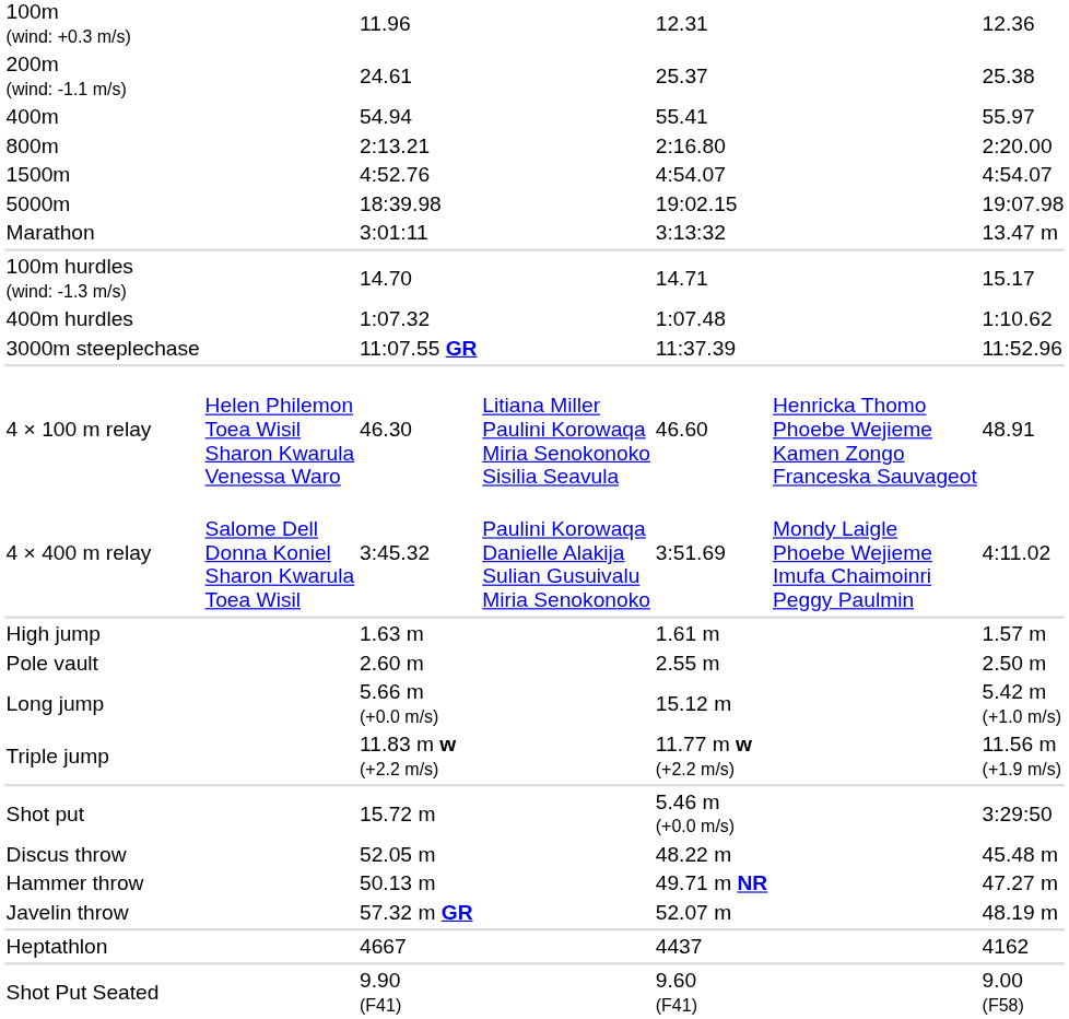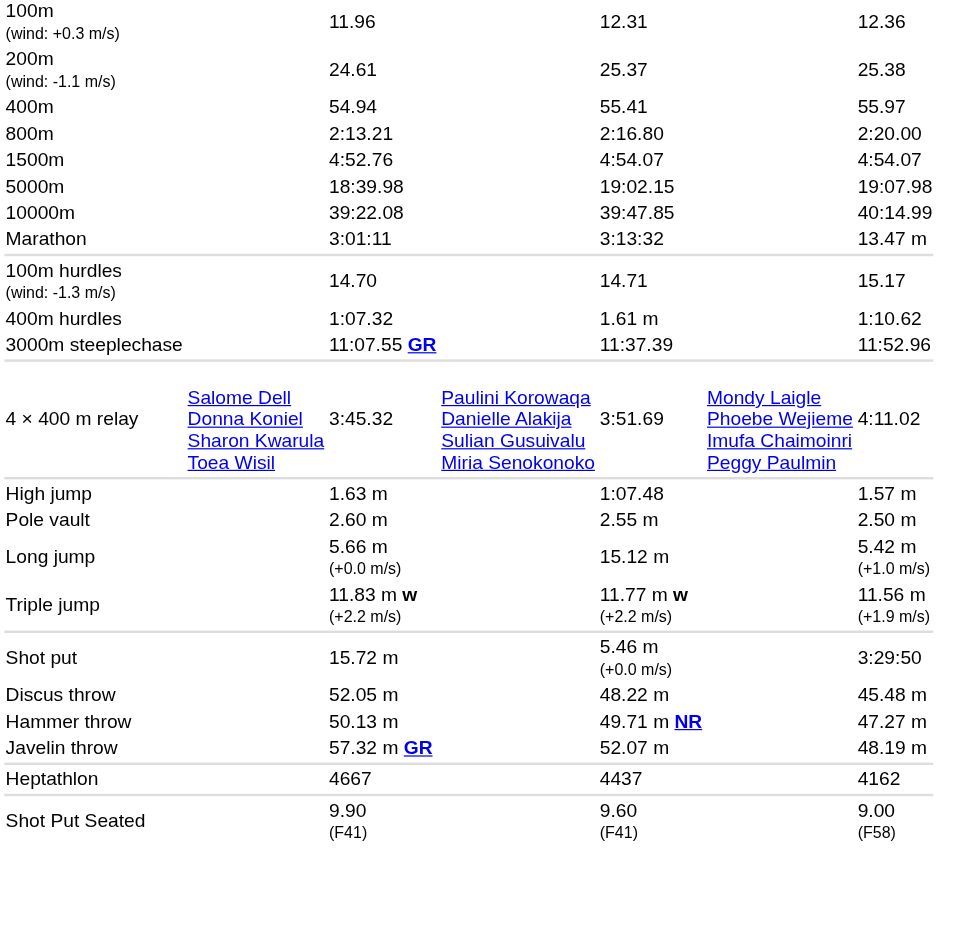+ row: 10000m | 39:22.08 | 39:47.85 | 40:14.99
400m hurdles | column 5: 1:07.48 -> 1.61 m
- row: 4 × 100 m relay | Helen Philemon Toea Wisil Sharon Kwarula Venessa Waro | 46.30 | Litiana Miller Paulini Korowaqa Miria Senokonoko Sisilia Seavula | 46.60 | Henricka Thomo Phoebe Wejieme Kamen Zongo Franceska Sauvageot | 48.91
High jump | column 5: 1.61 m -> 1:07.48
